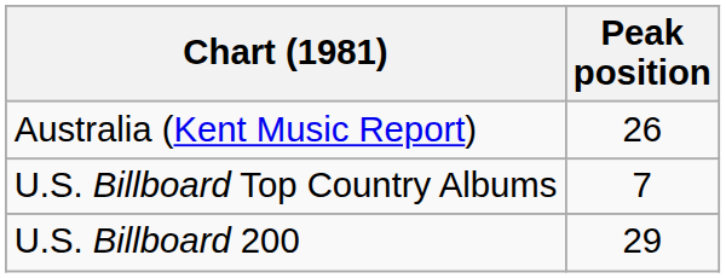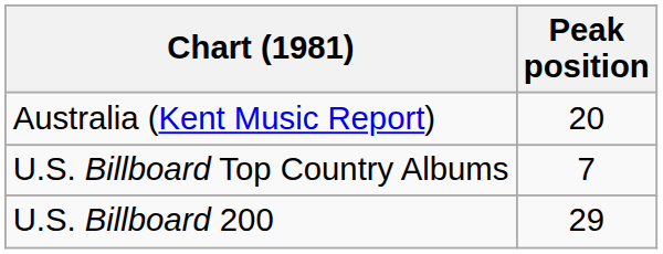Australia (Kent Music Report) | Peak position: 26 -> 20
